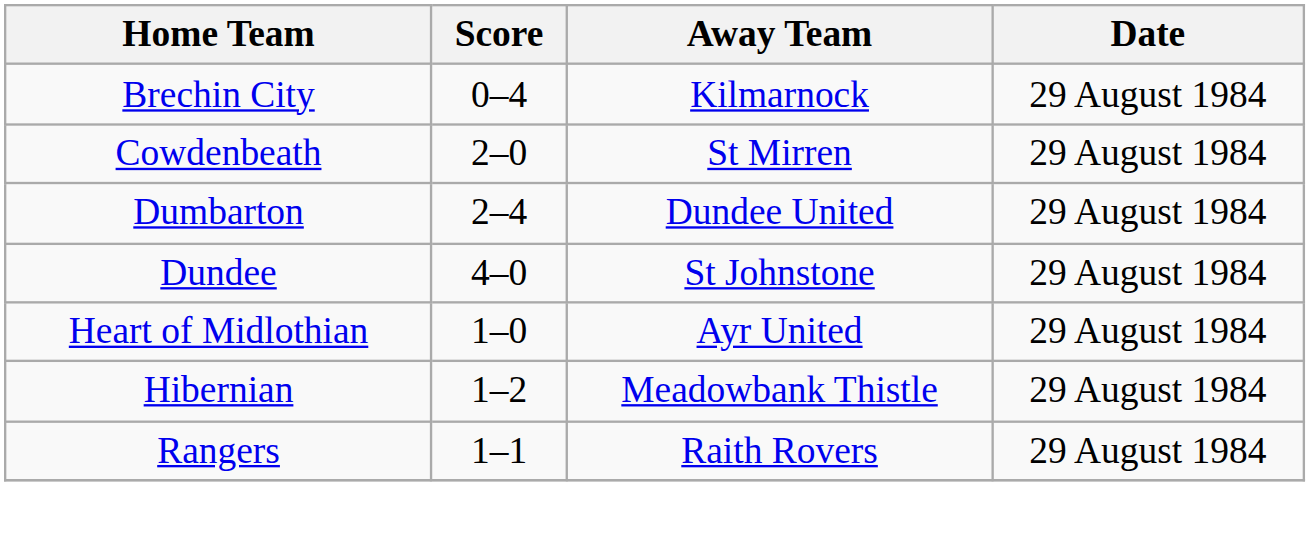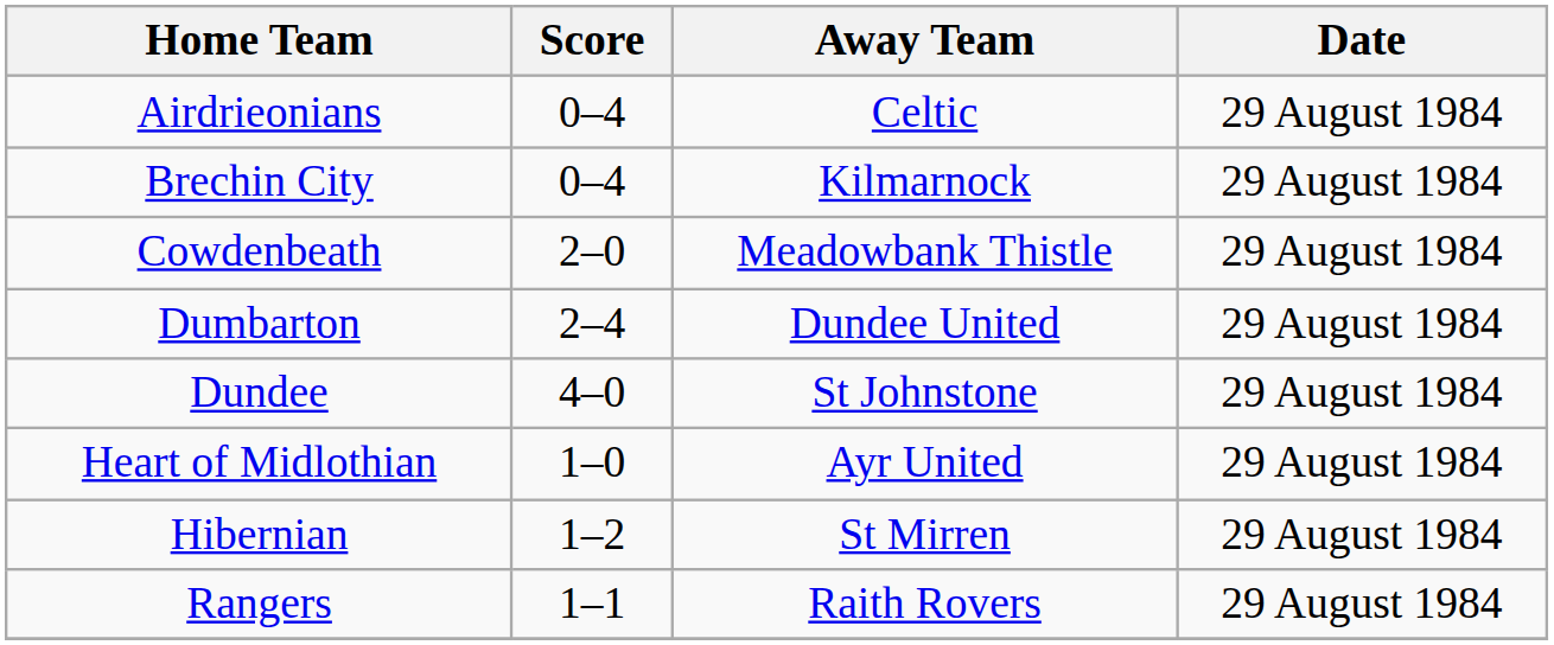+ row: Airdrieonians | 0–4 | Celtic | 29 August 1984
Cowdenbeath | Away Team: St Mirren -> Meadowbank Thistle
Hibernian | Away Team: Meadowbank Thistle -> St Mirren
